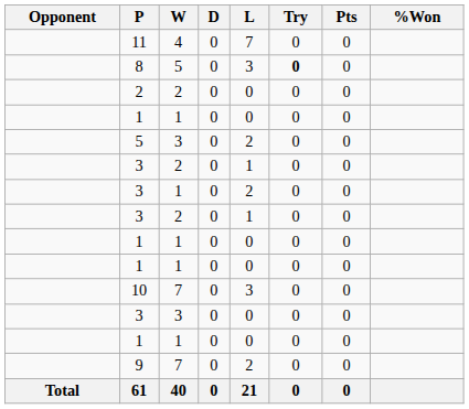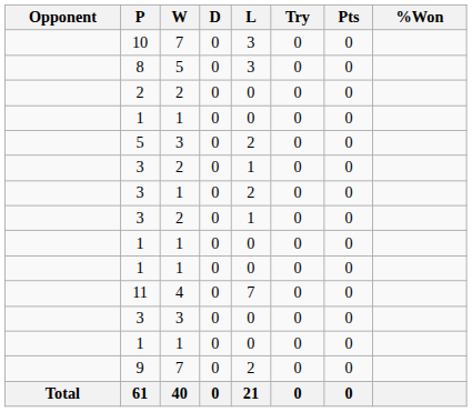rows swapped: 10 <-> 11
8 | Try: bold -> normal
